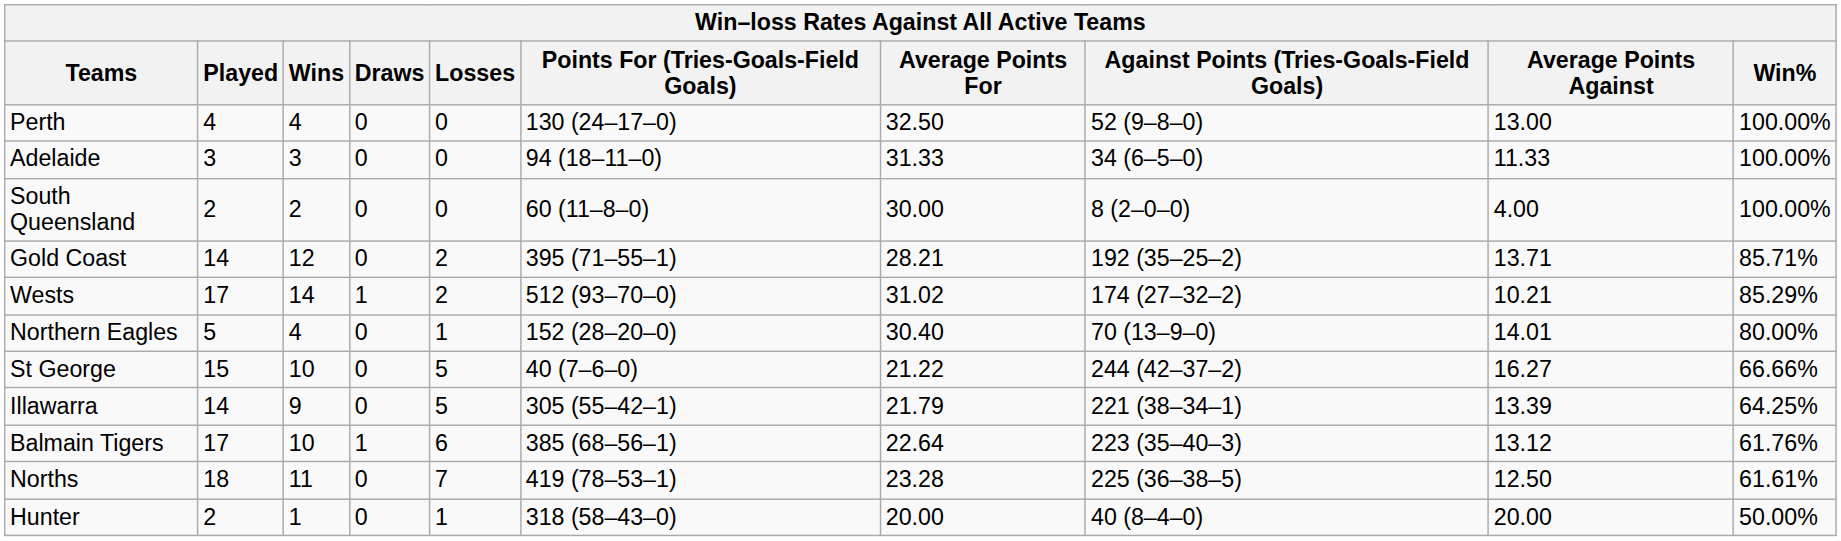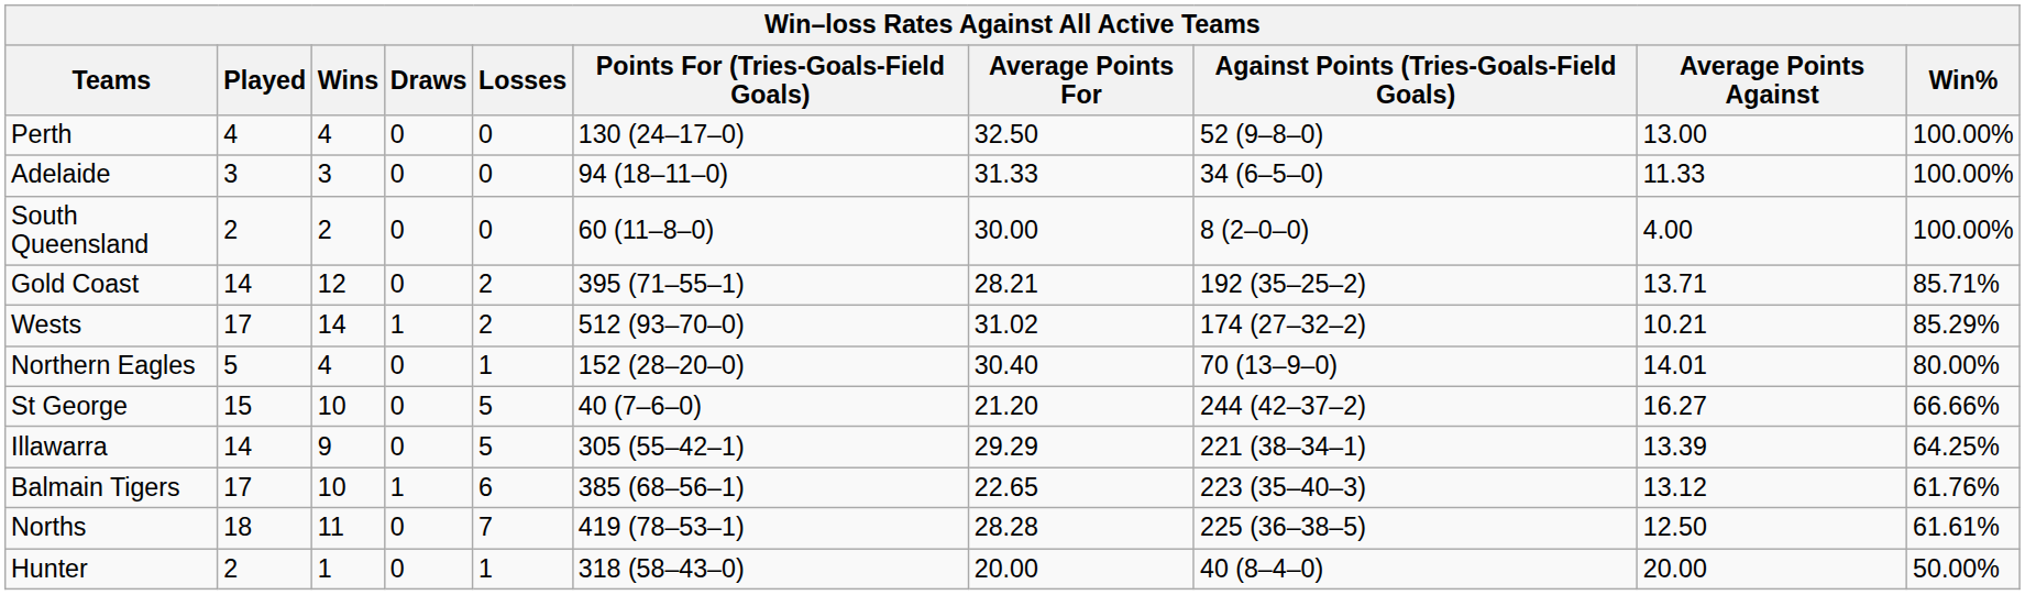St George | Average Points For: 21.22 -> 21.20
Illawarra | Average Points For: 21.79 -> 29.29
Balmain Tigers | Average Points For: 22.64 -> 22.65
Norths | Average Points For: 23.28 -> 28.28
